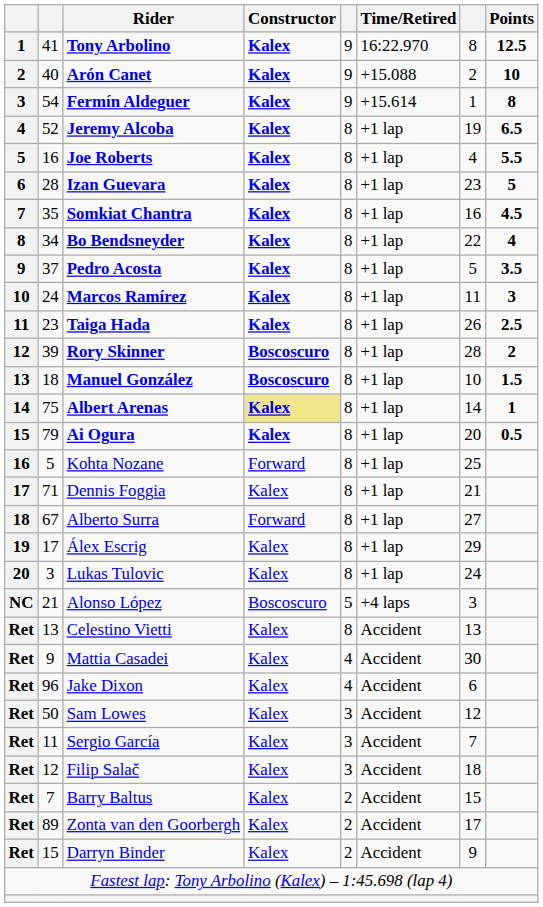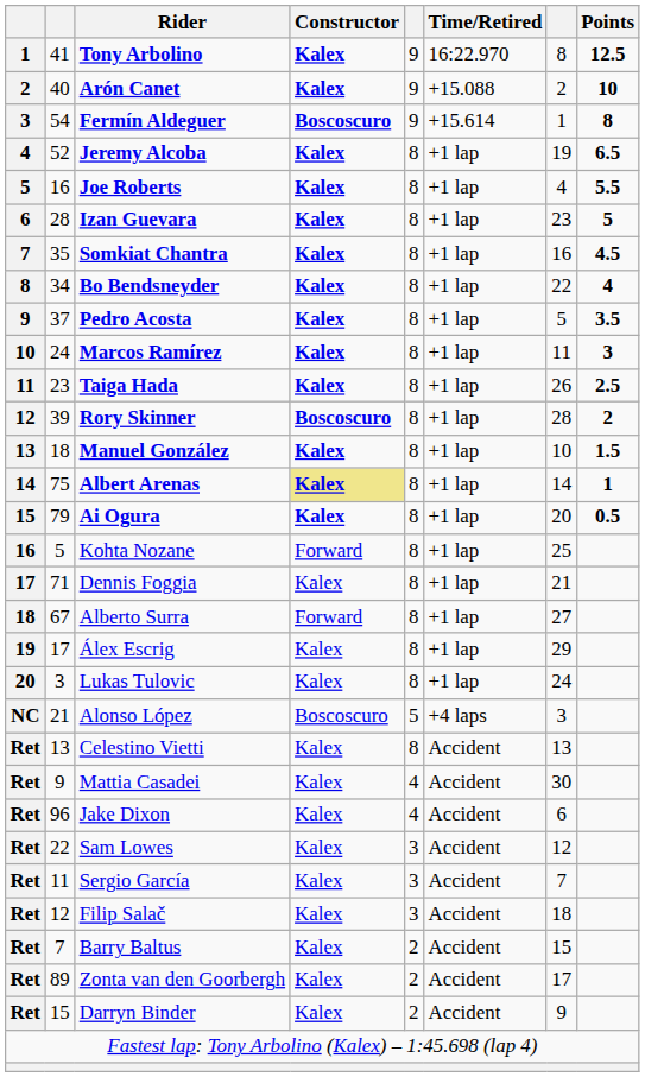Fermín Aldeguer | Constructor: Kalex -> Boscoscuro
Manuel González | Constructor: Boscoscuro -> Kalex
Sam Lowes | column 2: 50 -> 22
